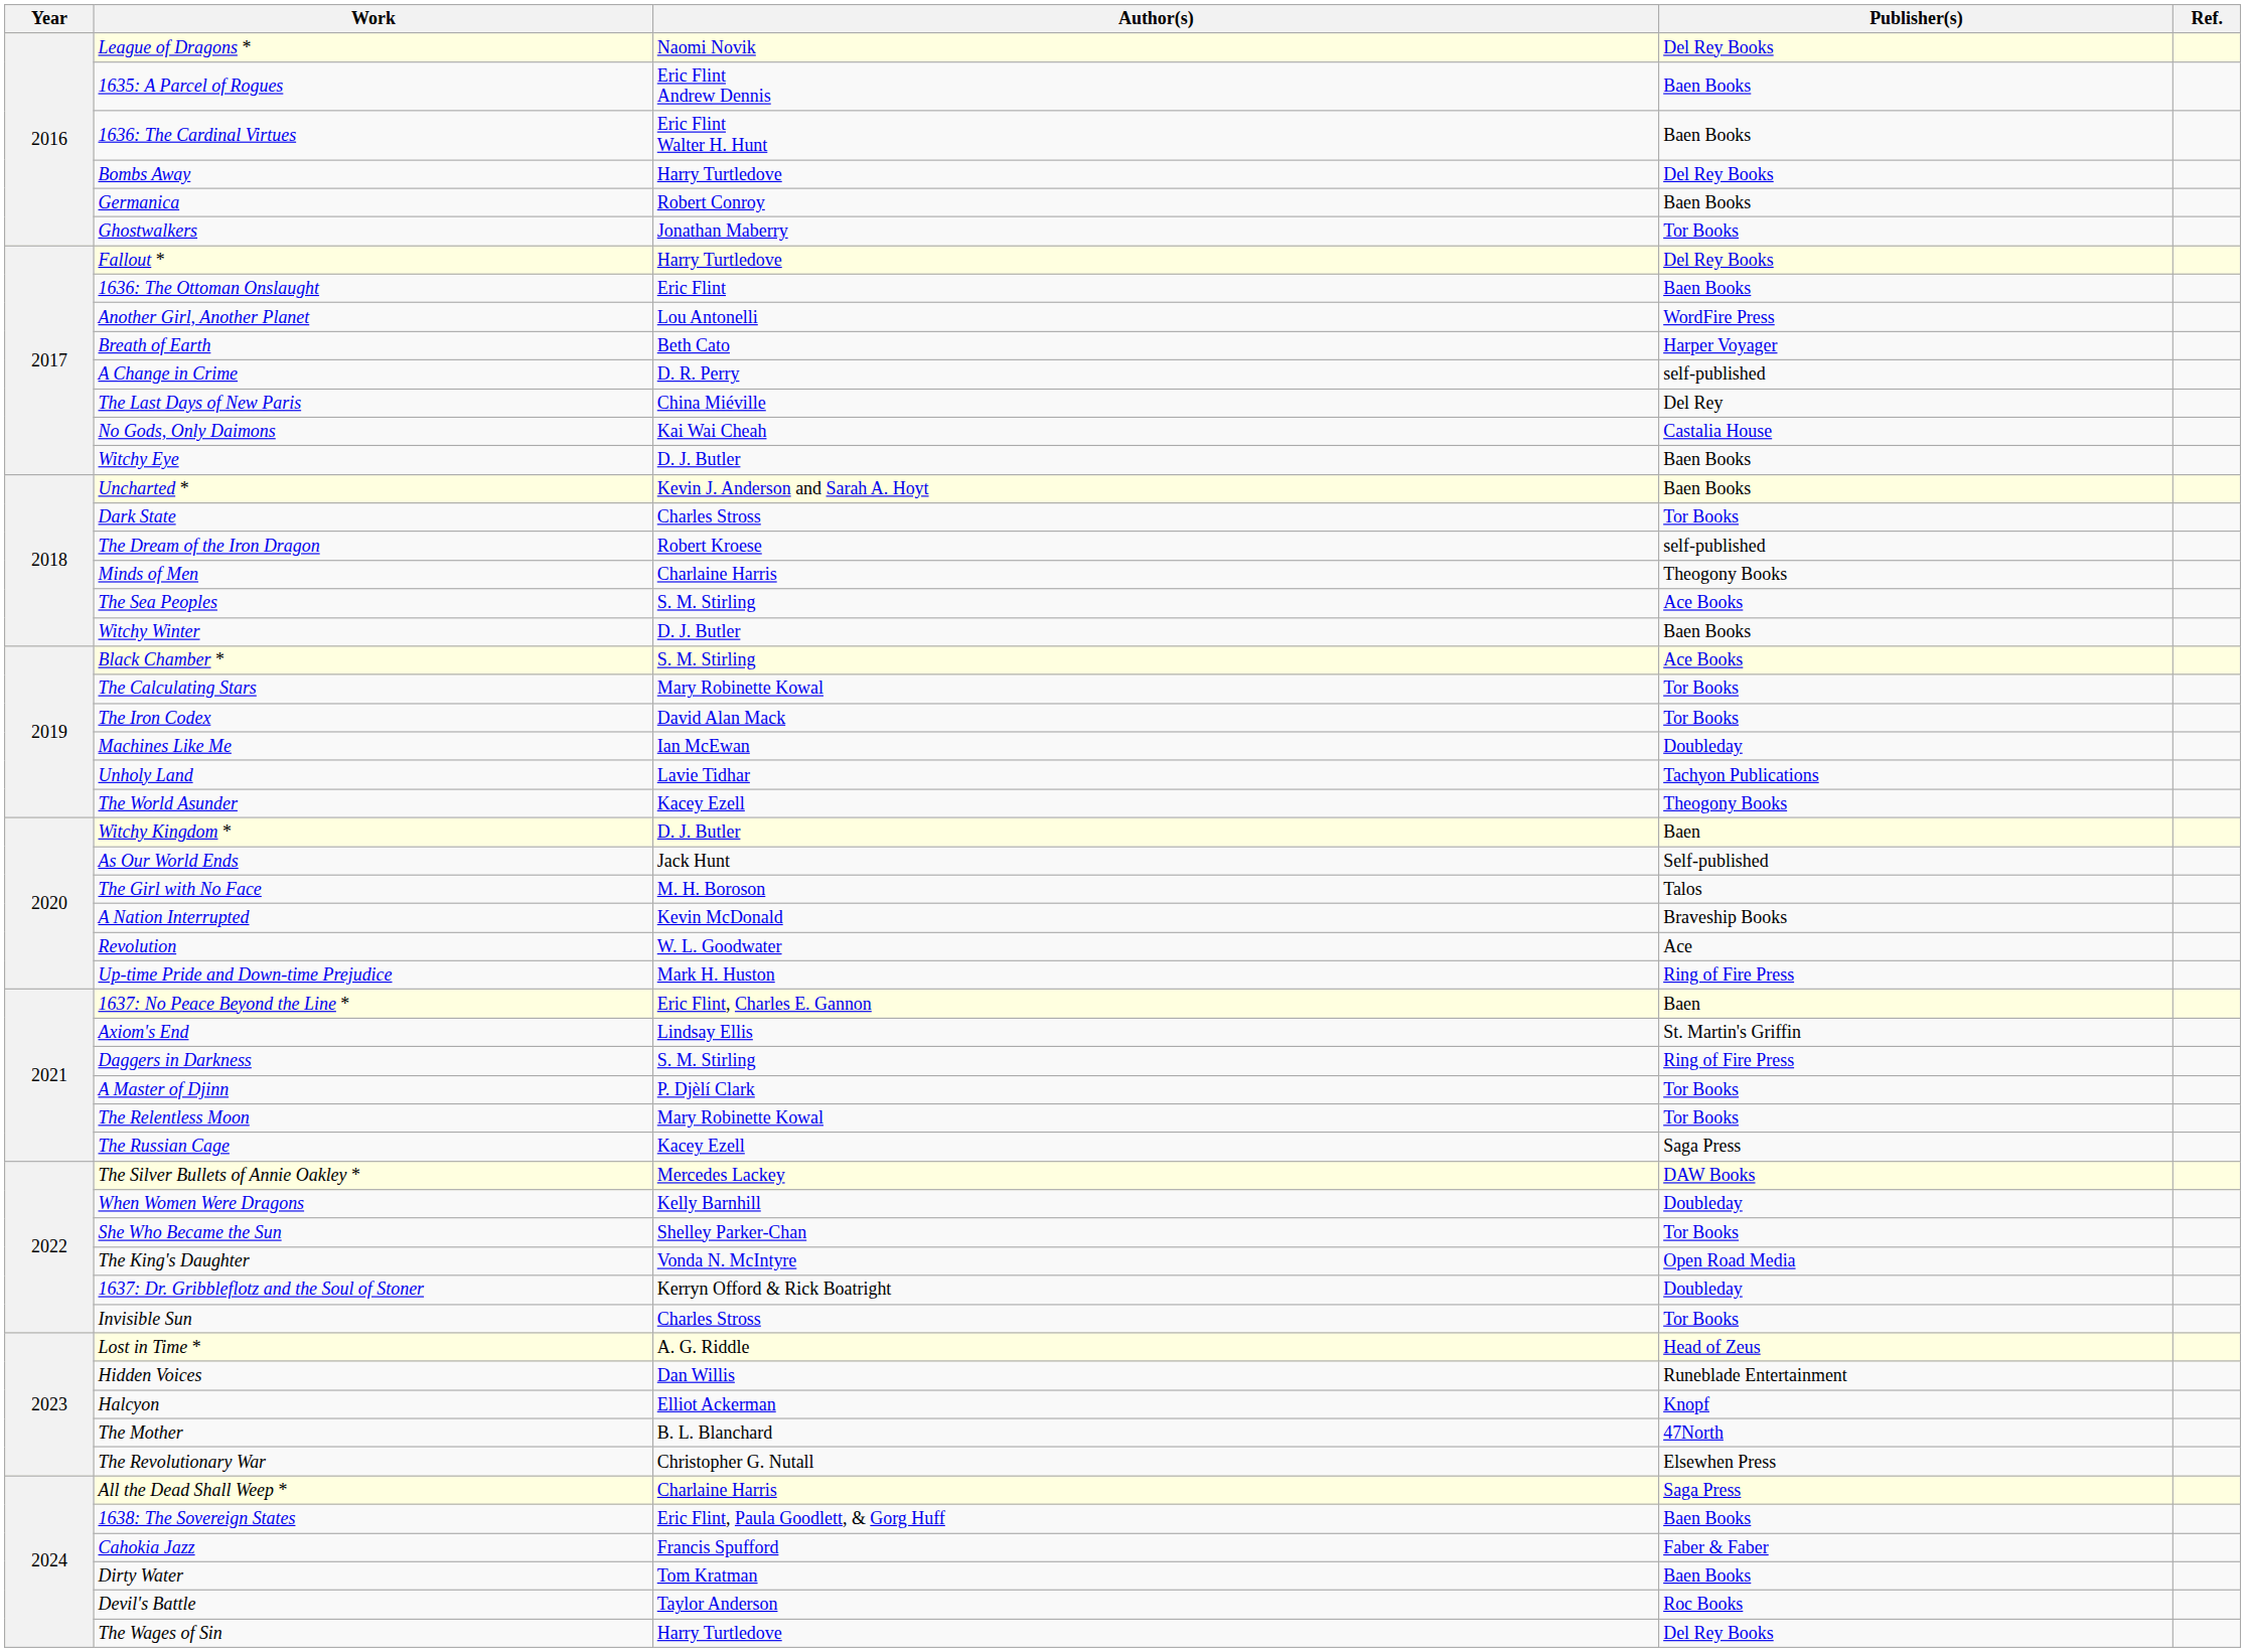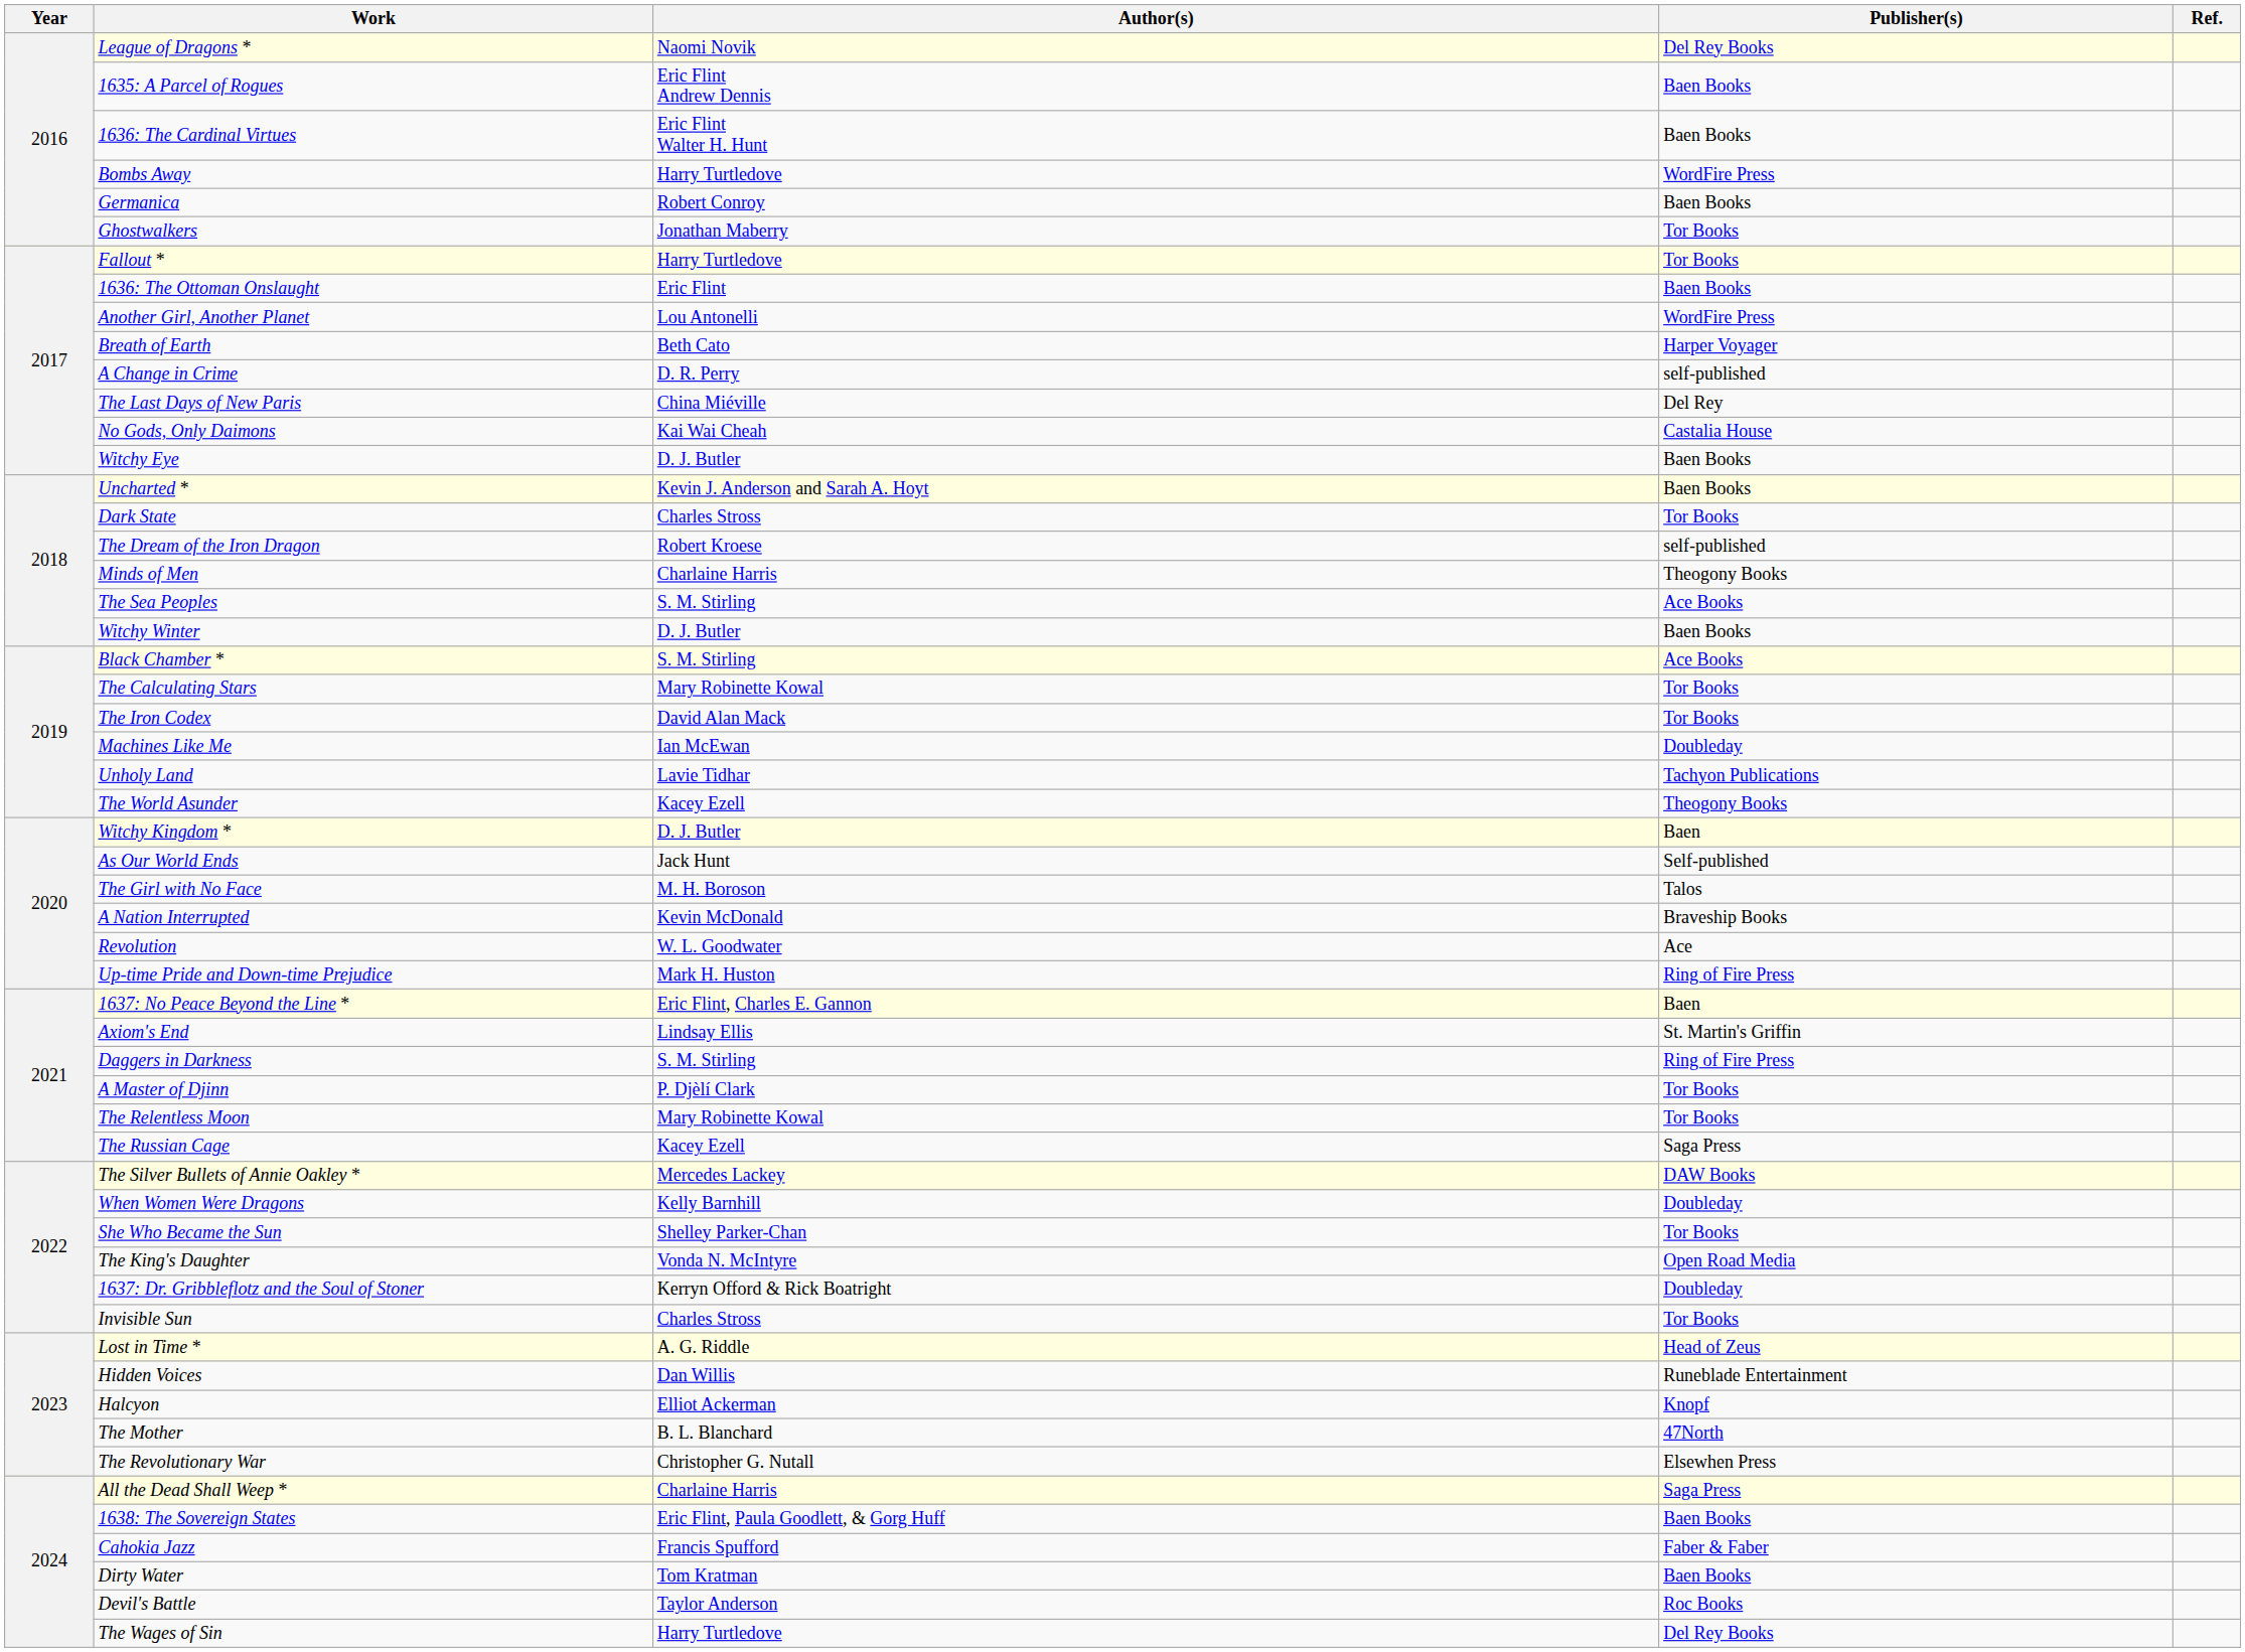Bombs Away | Publisher(s): Del Rey Books -> WordFire Press
Fallout * | Publisher(s): Del Rey Books -> Tor Books
